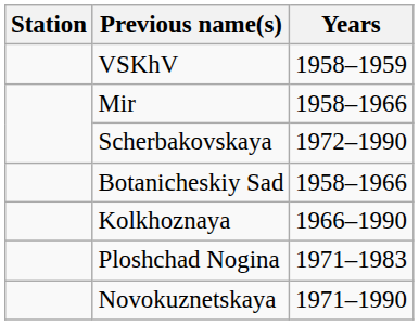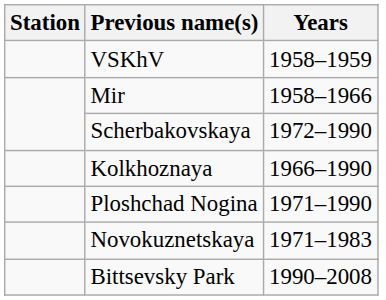- row: Botanicheskiy Sad | 1958–1966
Ploshchad Nogina | Years: 1971–1983 -> 1971–1990
Novokuznetskaya | Years: 1971–1990 -> 1971–1983
+ row: Bittsevsky Park | 1990–2008
